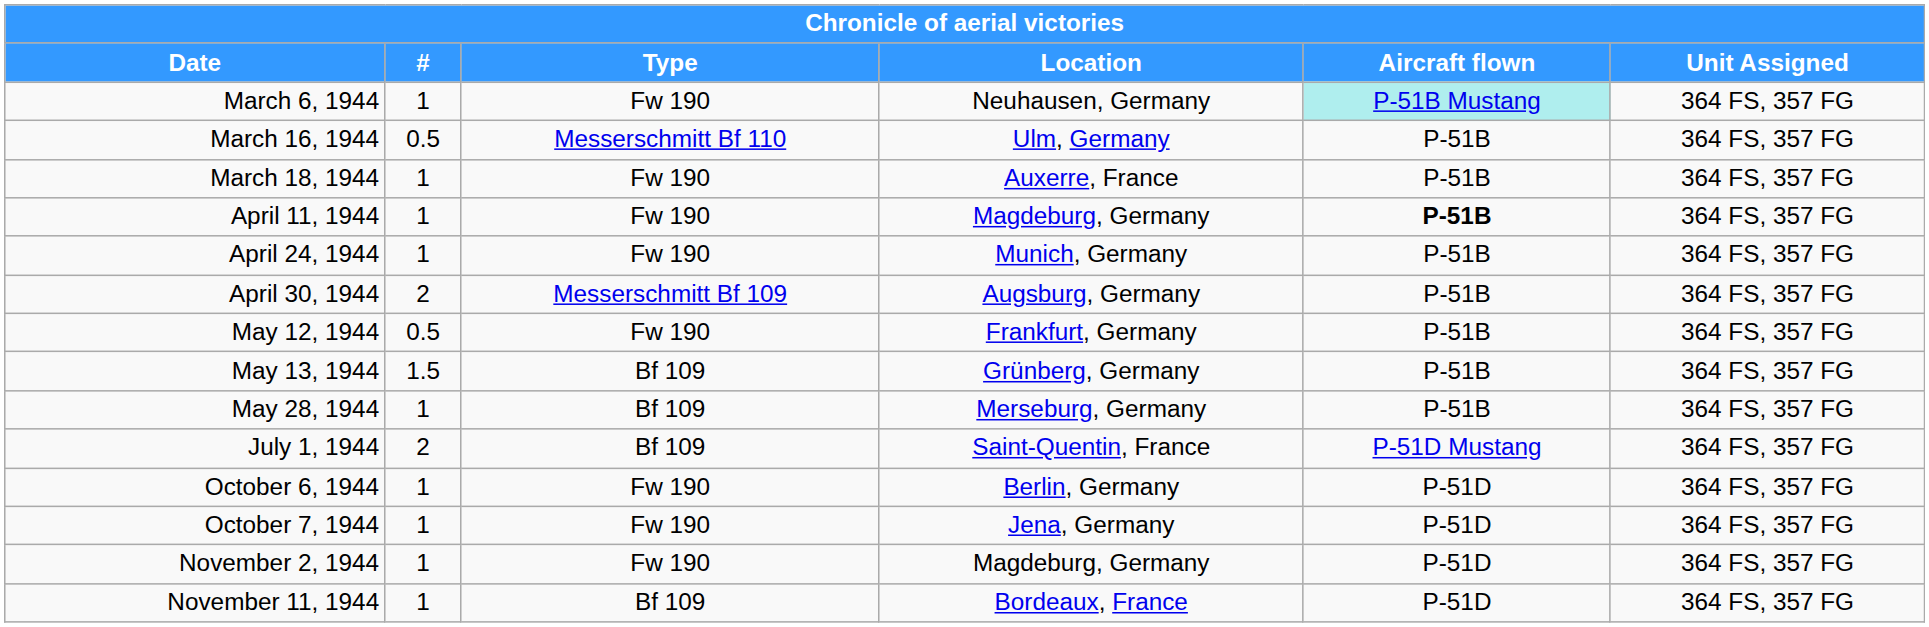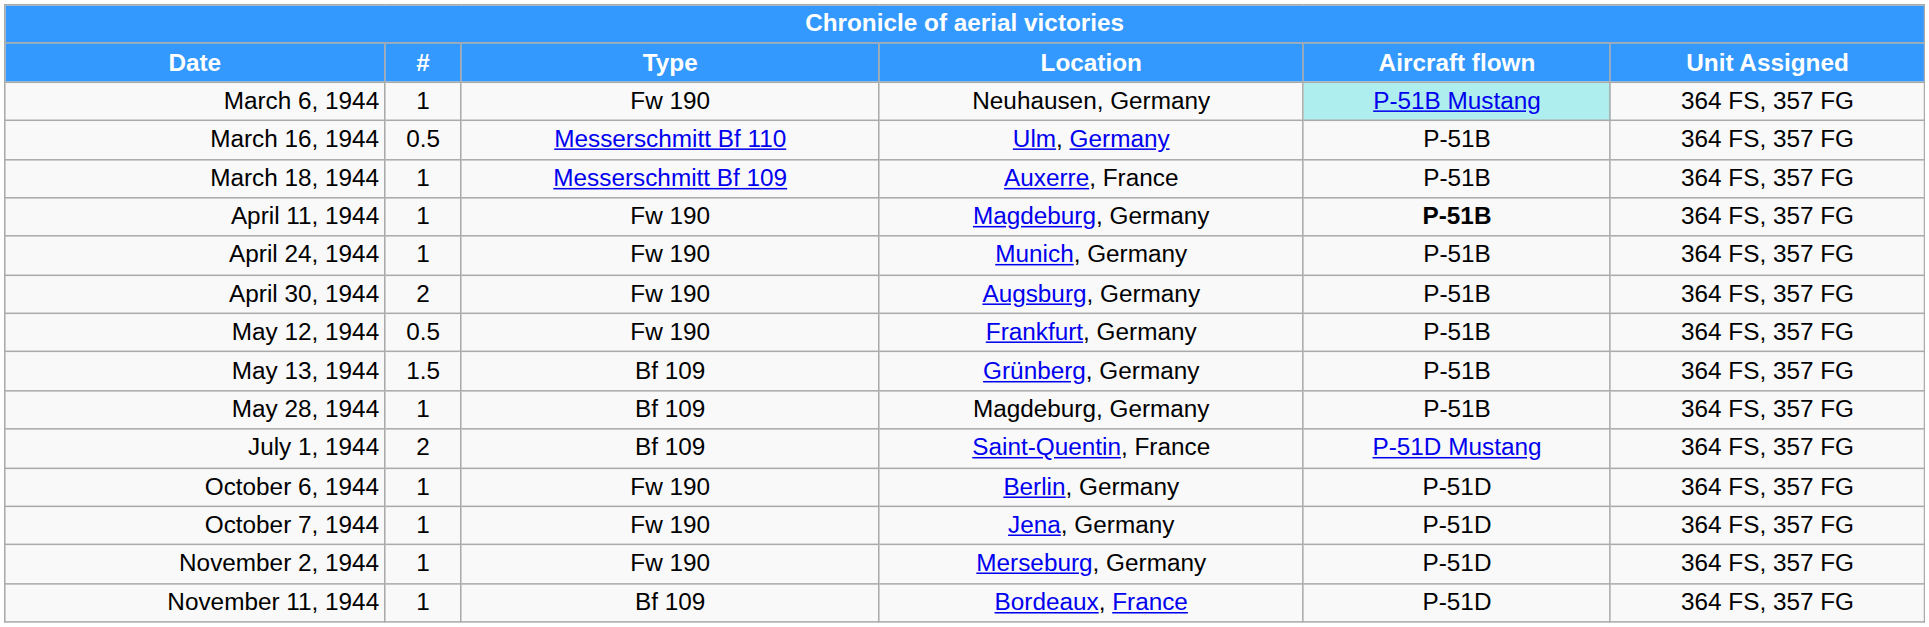March 18, 1944 | Type: Fw 190 -> Messerschmitt Bf 109
April 30, 1944 | Type: Messerschmitt Bf 109 -> Fw 190
May 28, 1944 | Location: Merseburg, Germany -> Magdeburg, Germany
November 2, 1944 | Location: Magdeburg, Germany -> Merseburg, Germany
